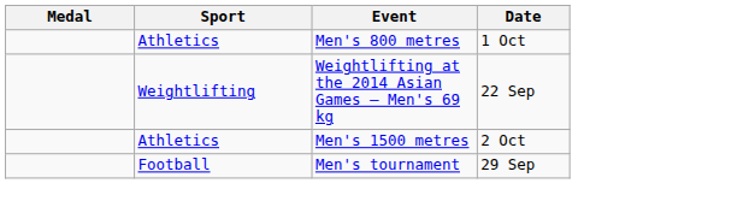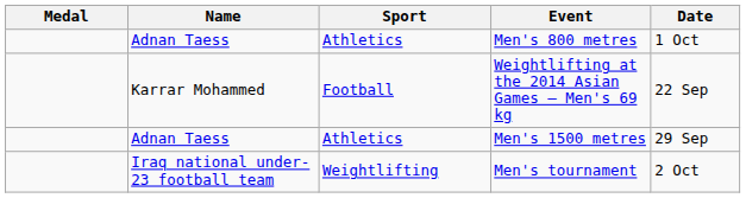+ column: Name | Adnan Taess | Karrar Mohammed | Adnan Taess | Iraq national under-23 football team
Weightlifting at the 2014 Asian Games – Men's 69 kg | Sport: Weightlifting -> Football
Men's 1500 metres | Date: 2 Oct -> 29 Sep
Men's tournament | Sport: Football -> Weightlifting
Men's tournament | Date: 29 Sep -> 2 Oct
